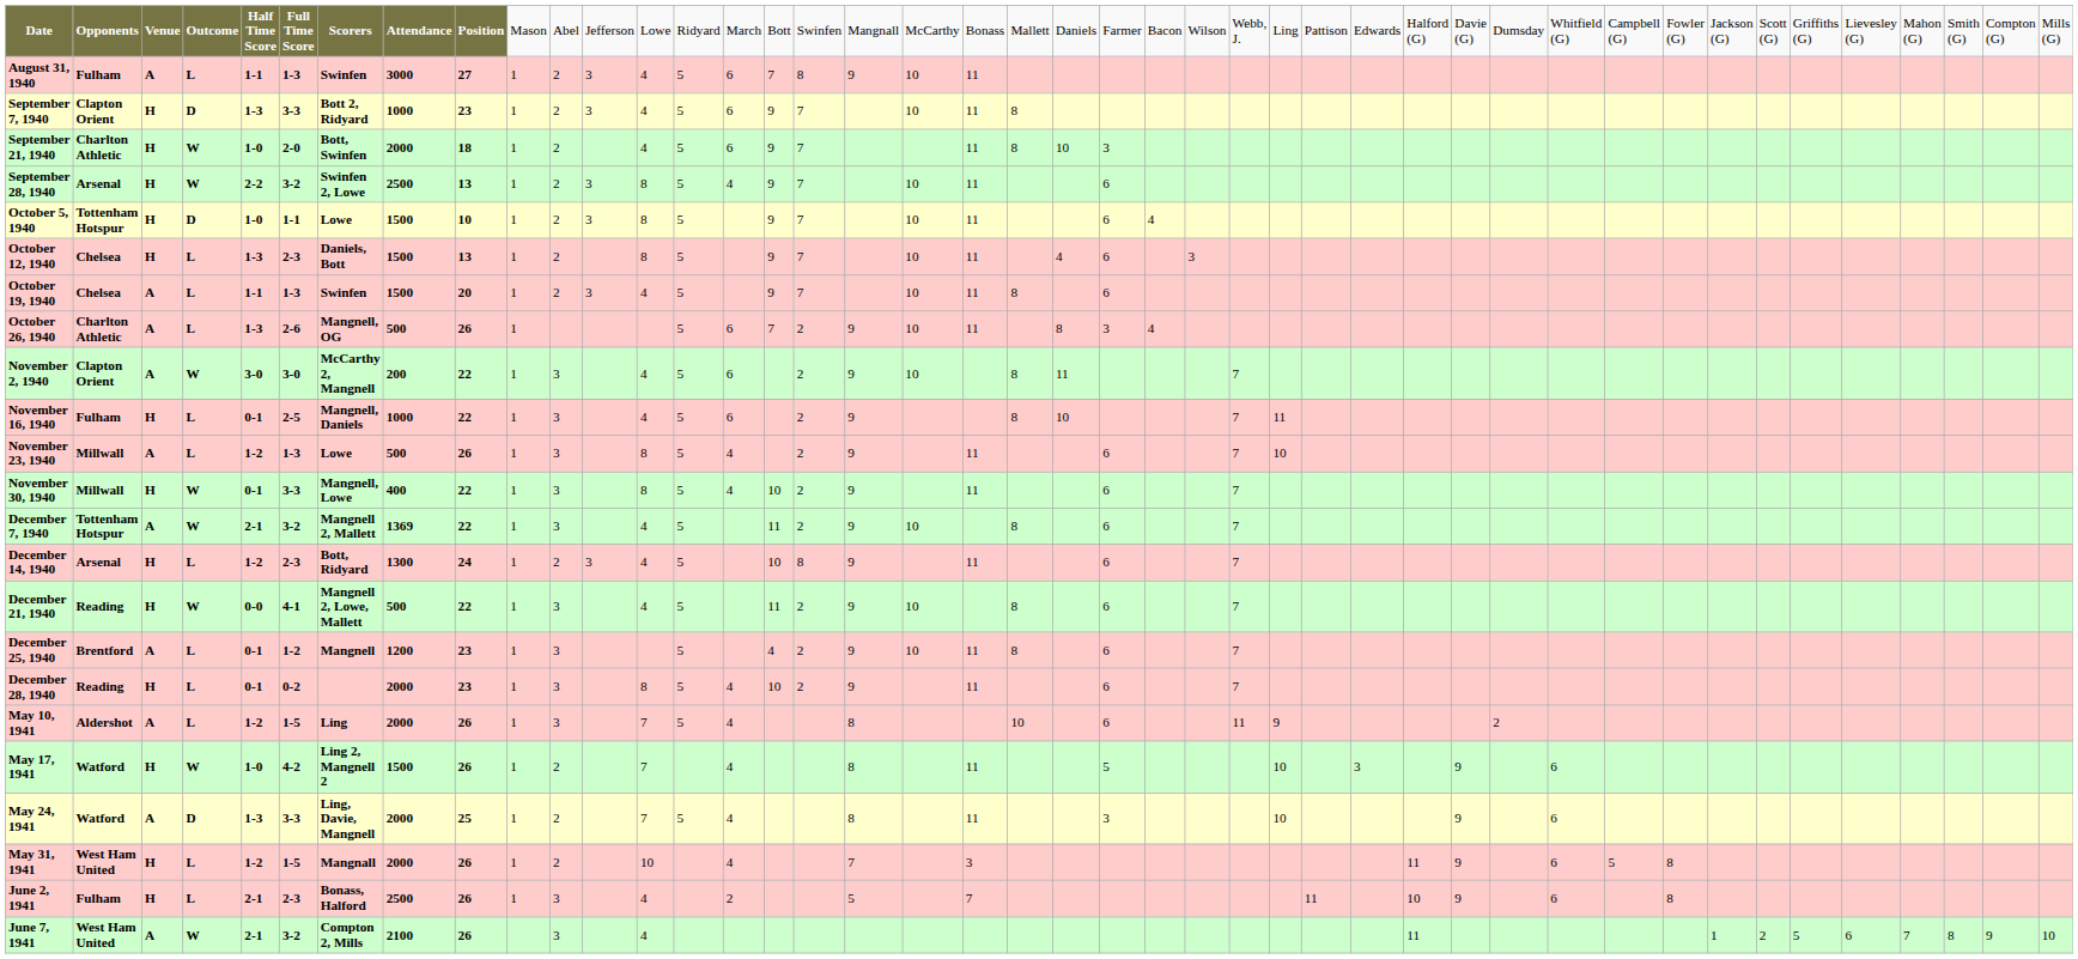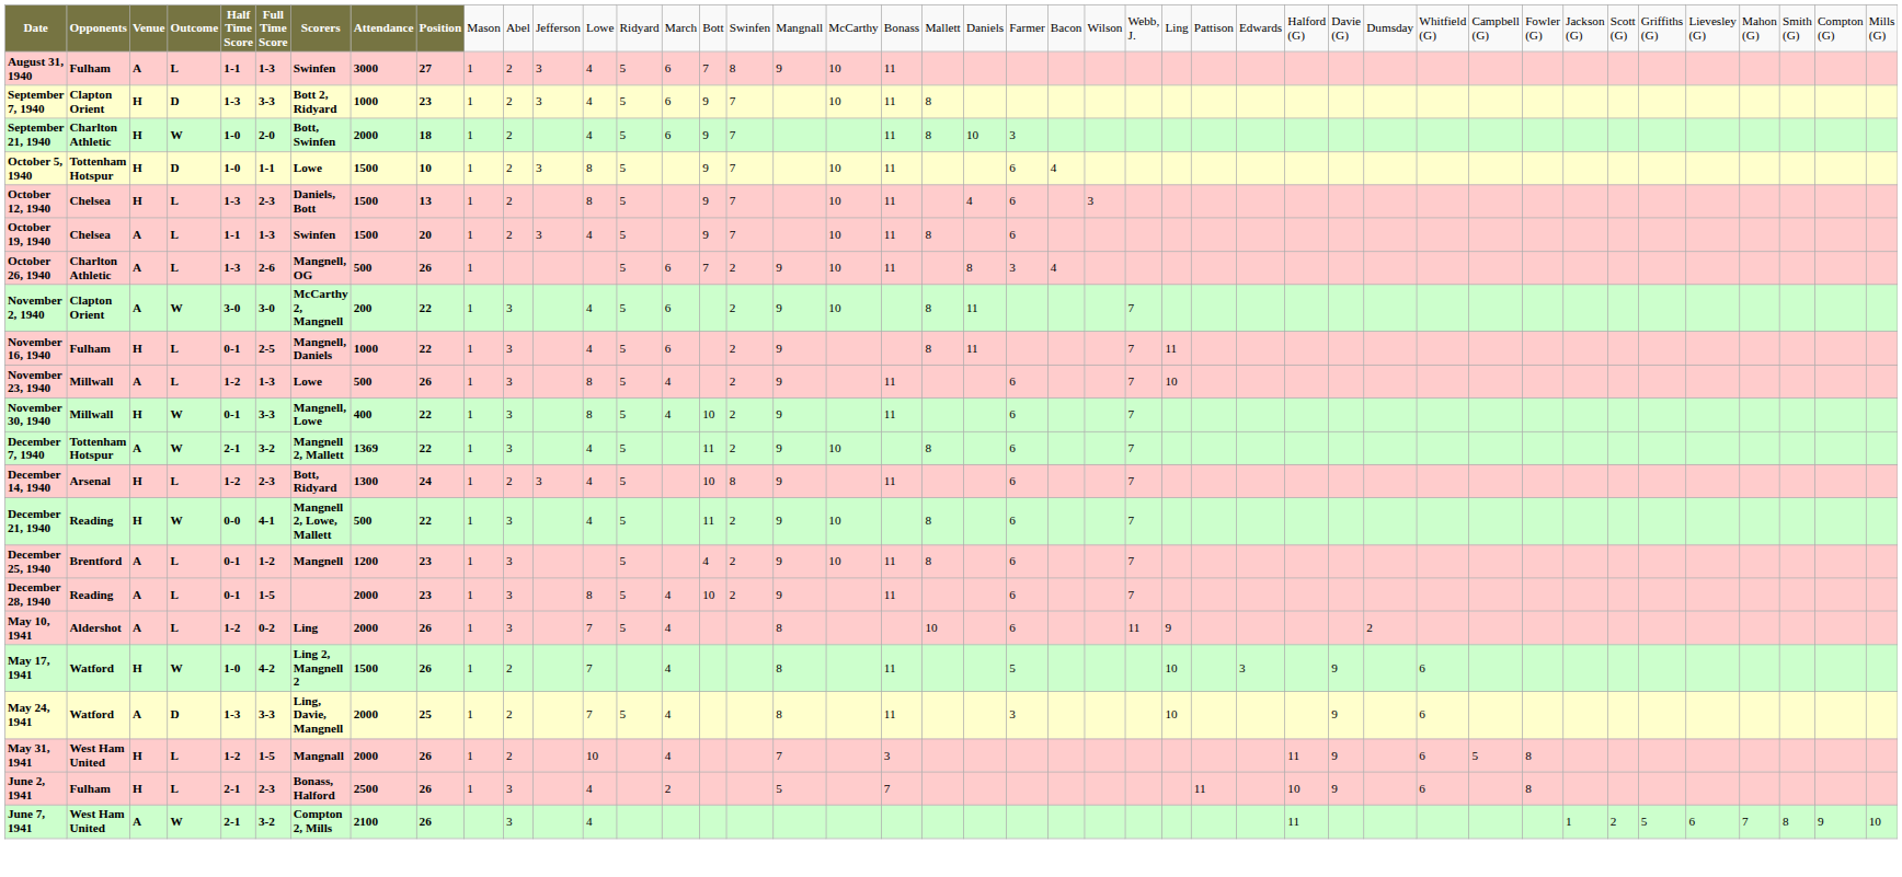- row: September 28, 1940 | Arsenal | H | W | 2-2 | 3-2 | Swinfen 2, Lowe | 2500 | 13 | 1 | 2 | 3 | 8 | 5 | 4 | 9 | 7 | 10 | 11 | 6
November 16, 1940 | column 22: 10 -> 11
December 28, 1940 | column 3: H -> A
December 28, 1940 | column 6: 0-2 -> 1-5
May 10, 1941 | column 6: 1-5 -> 0-2
